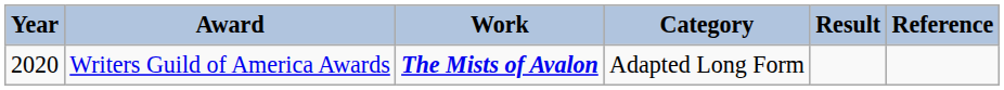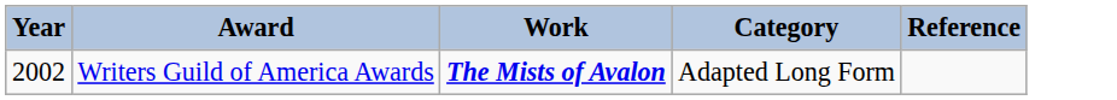- column: Result
Writers Guild of America Awards | Year: 2020 -> 2002
